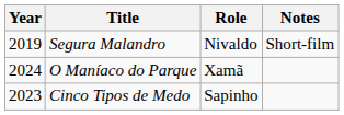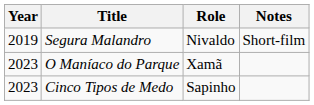O Maníaco do Parque | Year: 2024 -> 2023
